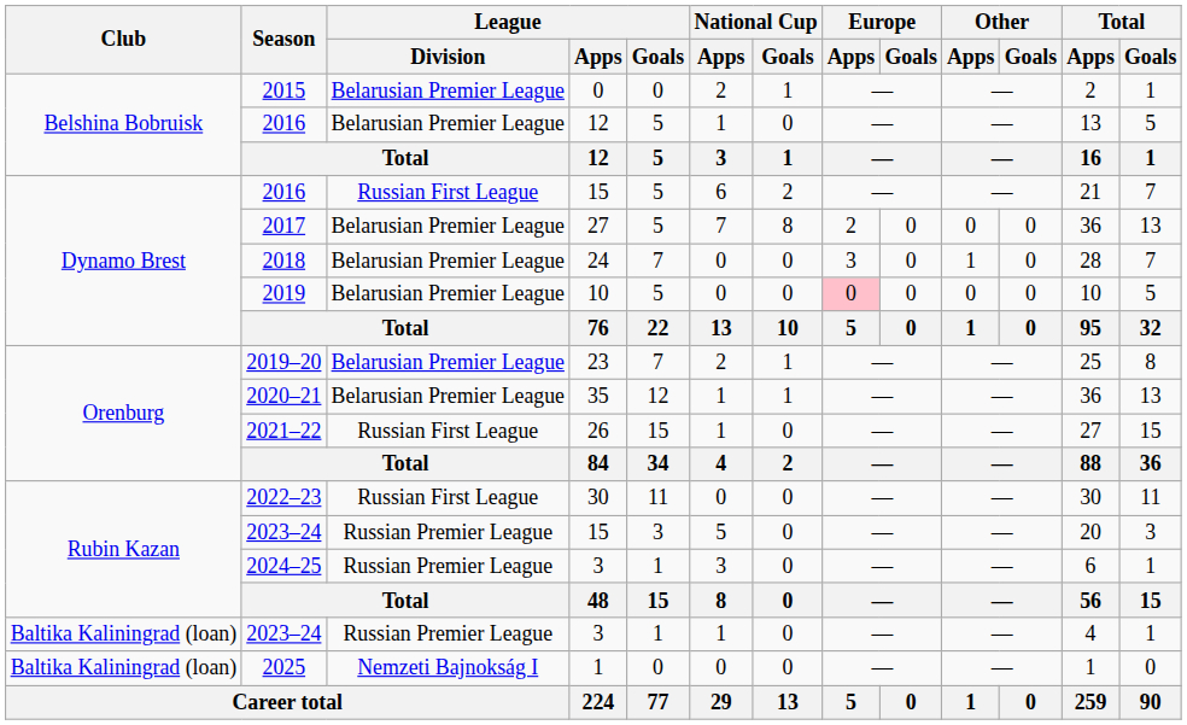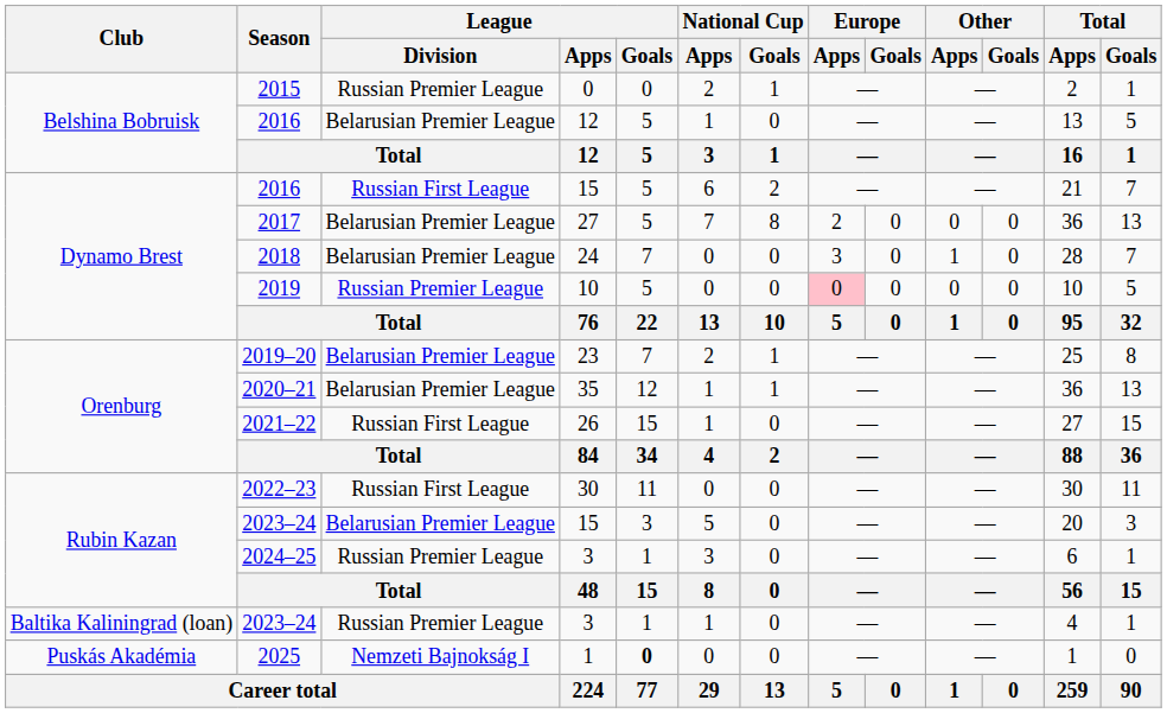2015 | League / Division: Belarusian Premier League -> Russian Premier League
2019 | League / Division: Belarusian Premier League -> Russian Premier League
2023–24 / 15 | League / Division: Russian Premier League -> Belarusian Premier League
2025 | Club: Baltika Kaliningrad (loan) -> Puskás Akadémia
2025 | League / Goals: normal -> bold
